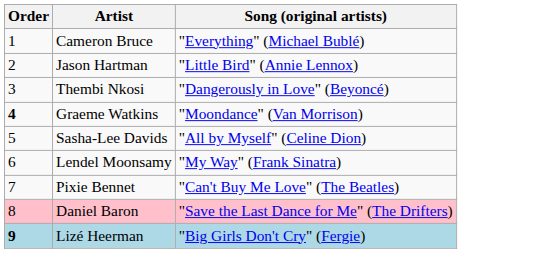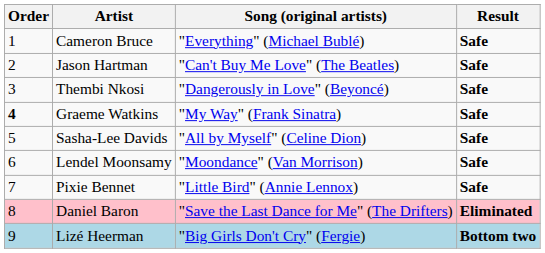+ column: Result | Safe | Safe | Safe | Safe | Safe | Safe | Safe | Eliminated | Bottom two
Jason Hartman | Song (original artists): "Little Bird" (Annie Lennox) -> "Can't Buy Me Love" (The Beatles)
Graeme Watkins | Song (original artists): "Moondance" (Van Morrison) -> "My Way" (Frank Sinatra)
Lendel Moonsamy | Song (original artists): "My Way" (Frank Sinatra) -> "Moondance" (Van Morrison)
Pixie Bennet | Song (original artists): "Can't Buy Me Love" (The Beatles) -> "Little Bird" (Annie Lennox)
Lizé Heerman | Order: bold -> normal
